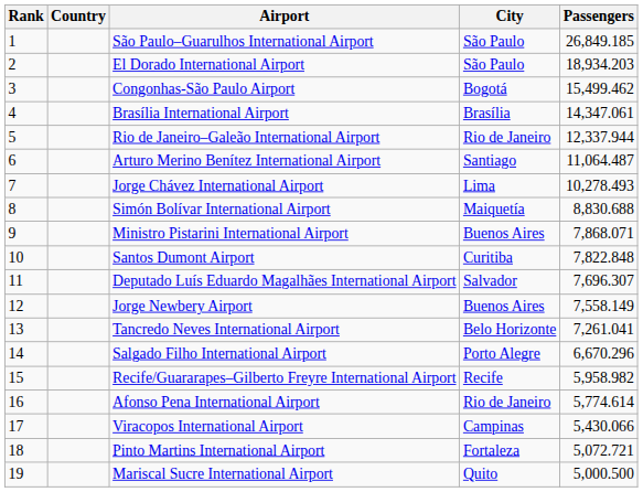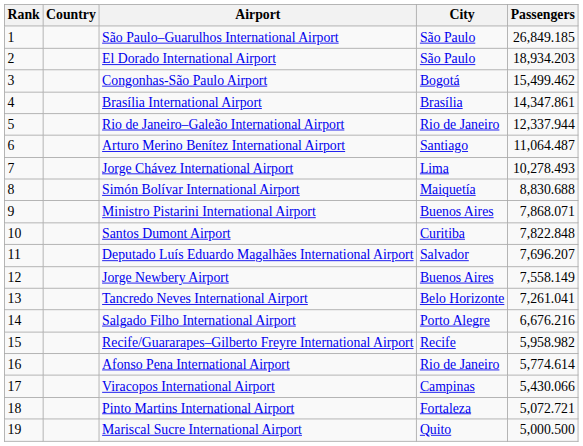Brasília International Airport | Passengers: 14,347.061 -> 14,347.861
Deputado Luís Eduardo Magalhães International Airport | Passengers: 7,696.307 -> 7,696.207
Salgado Filho International Airport | Passengers: 6,670.296 -> 6,676.216
